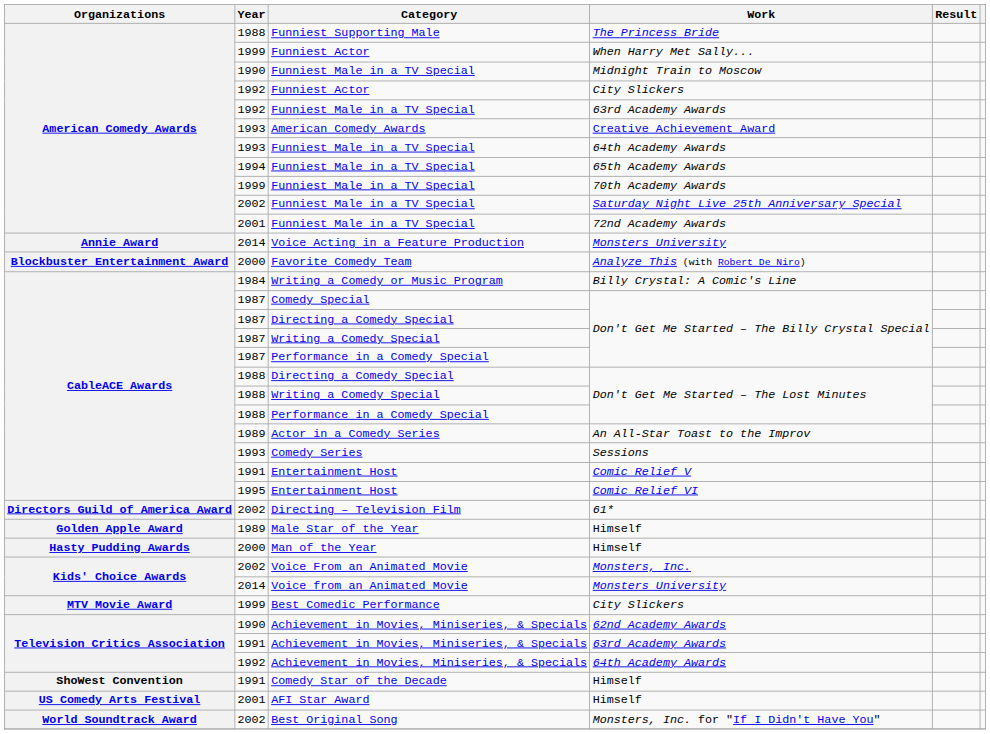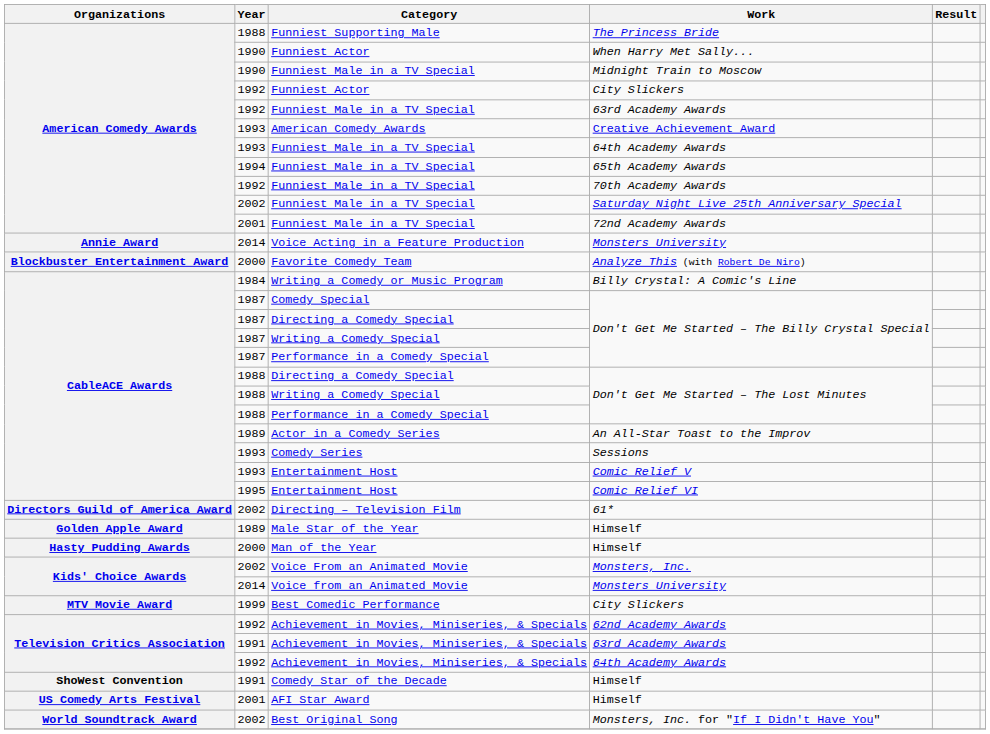When Harry Met Sally... | Year: 1999 -> 1990
70th Academy Awards | Year: 1999 -> 1992
Comic Relief V | Year: 1991 -> 1993
62nd Academy Awards | Year: 1990 -> 1992
